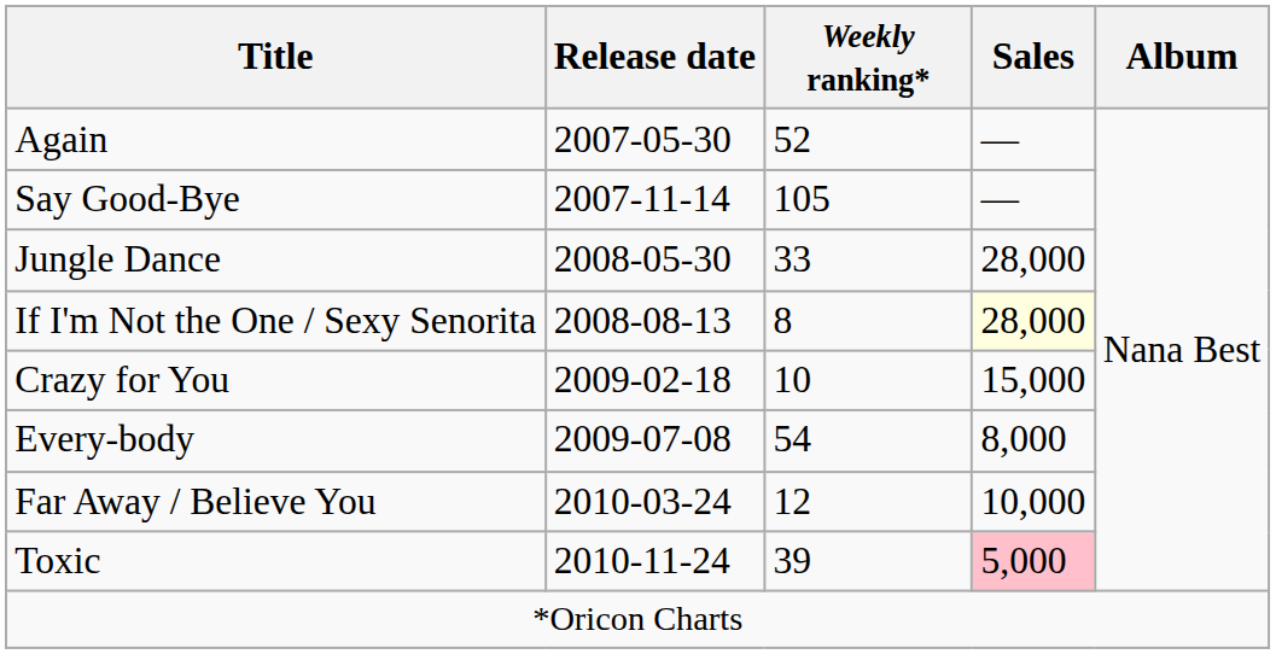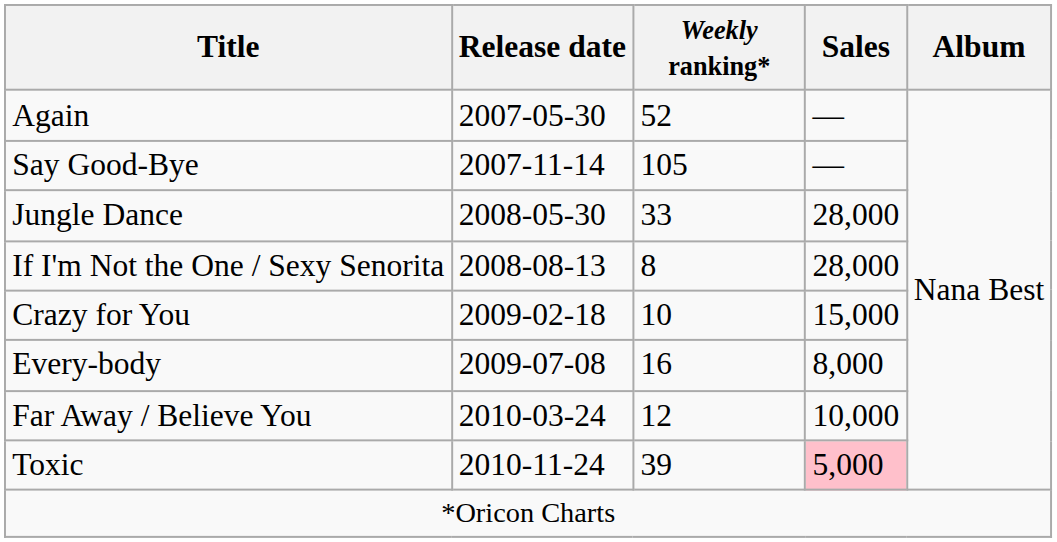If I'm Not the One / Sexy Senorita | Sales: lightyellow background -> no background
Every-body | Weekly ranking*: 54 -> 16
